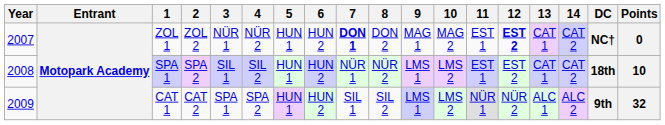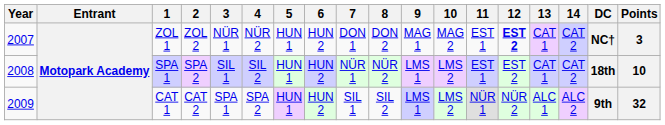ZOL 1 | 7: bold -> normal
ZOL 1 | Points: 0 -> 3
